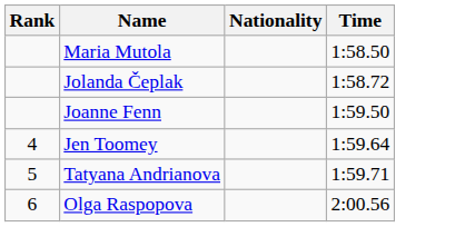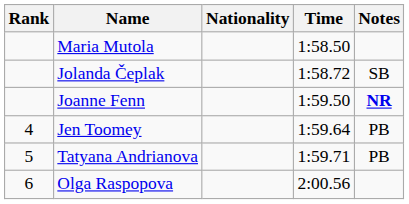+ column: Notes | SB | NR | PB | PB
